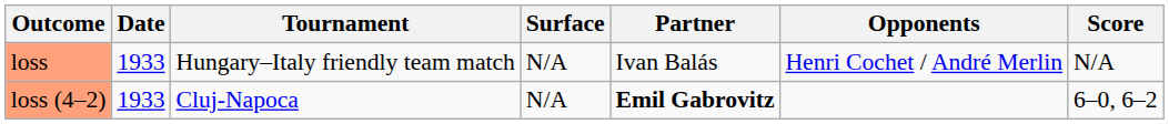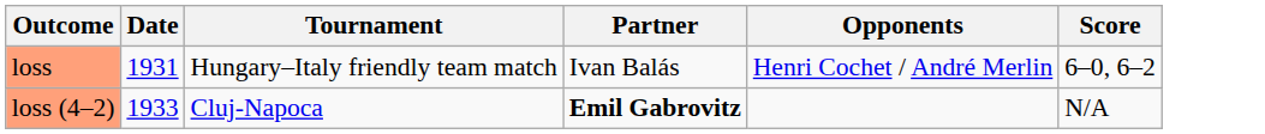- column: Surface | N/A | N/A
loss | Date: 1933 -> 1931
loss | Score: N/A -> 6–0, 6–2
loss (4–2) | Score: 6–0, 6–2 -> N/A
